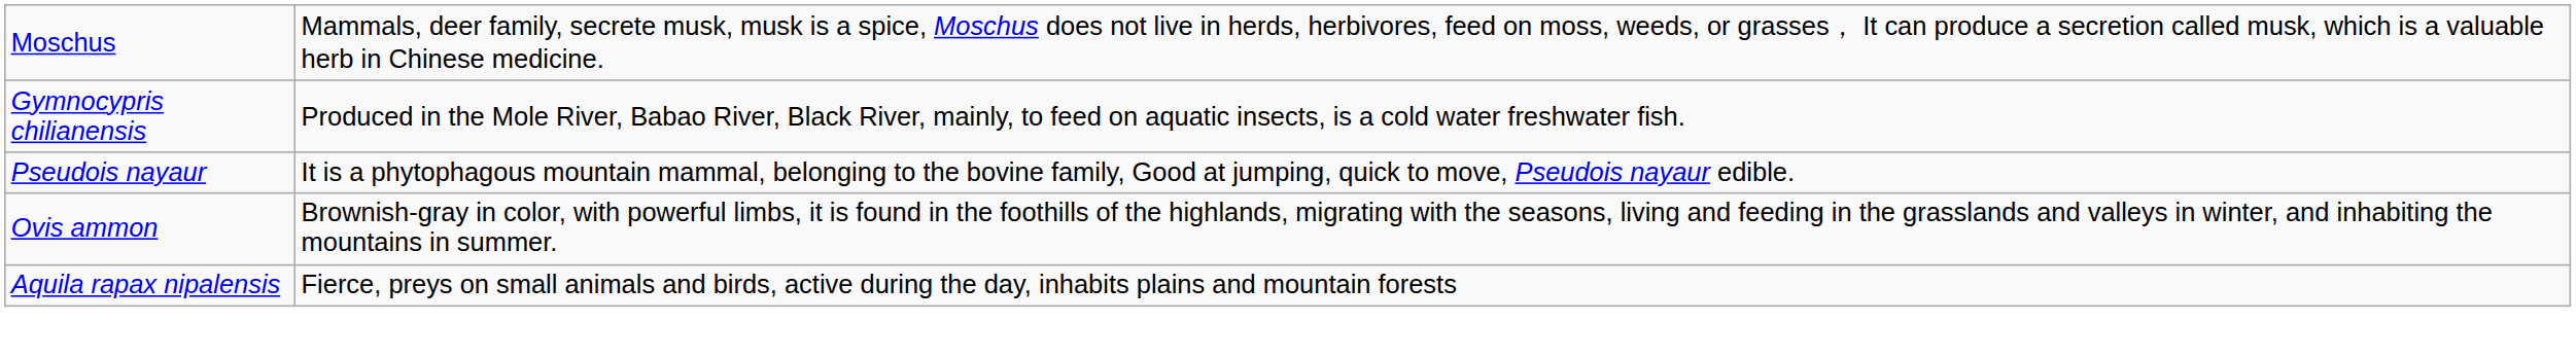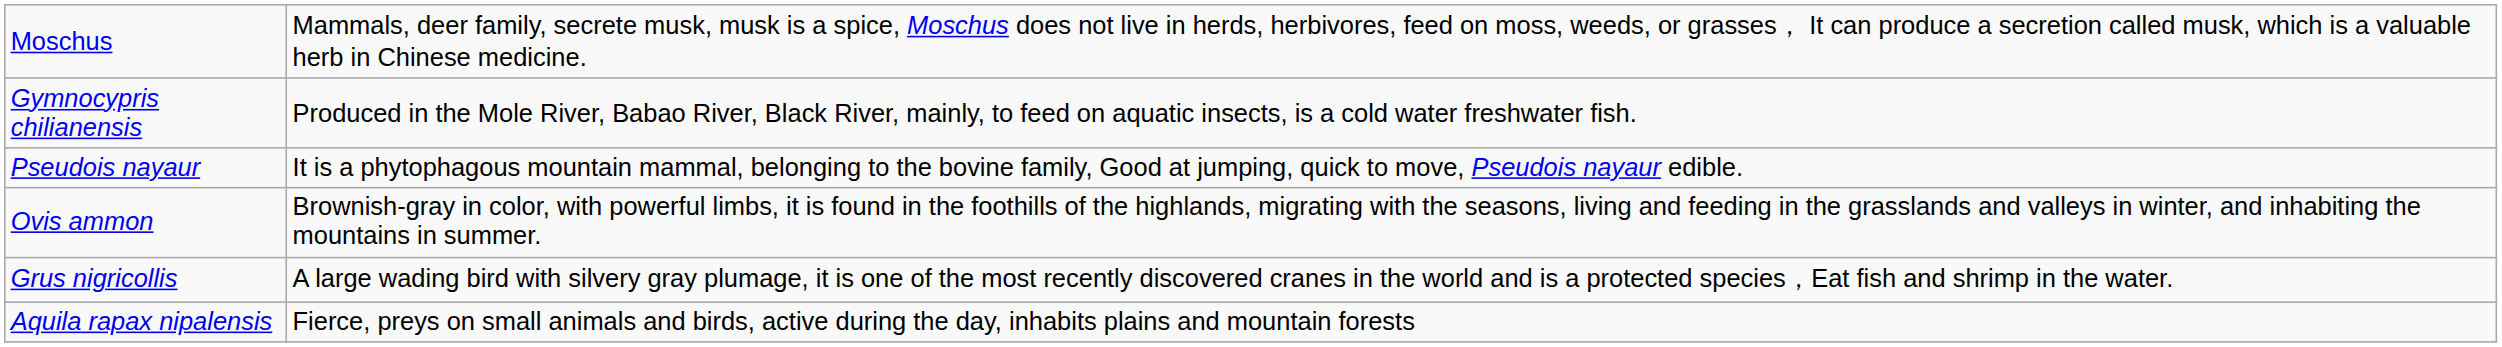+ row: Grus nigricollis | A large wading bird with silvery gray plumage, it is one of the most recently discovered cranes in the world and is a protected species，Eat fish and shrimp in the water.
